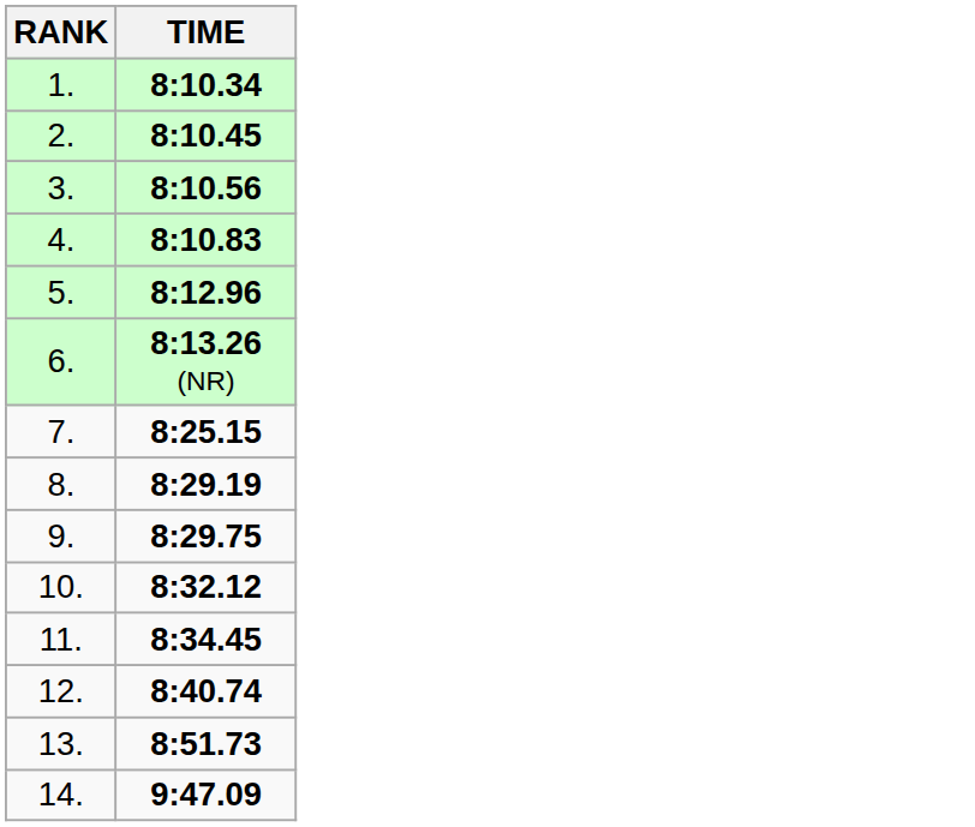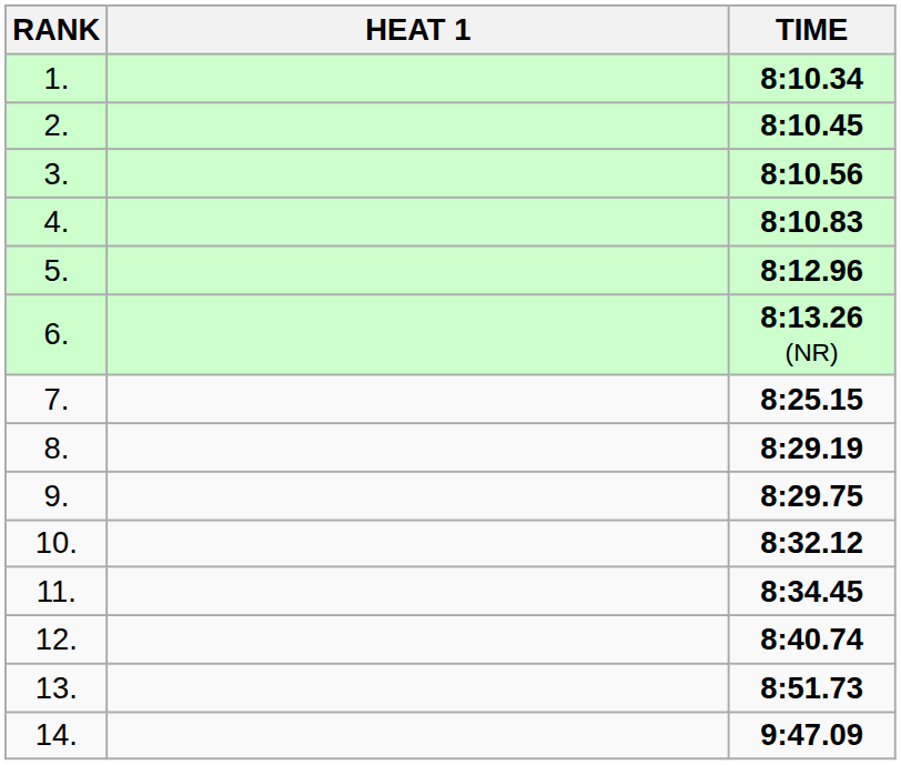+ column: HEAT 1
